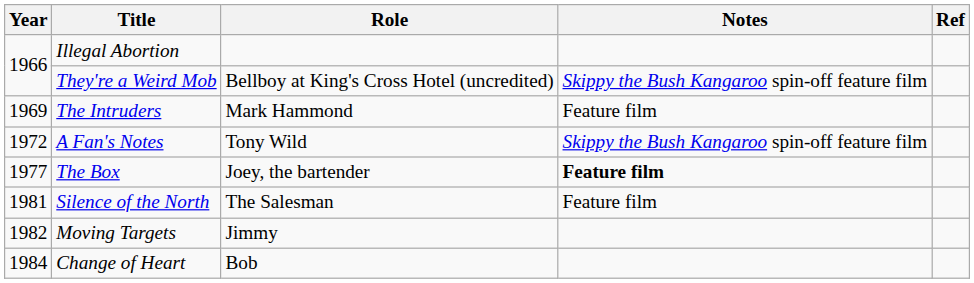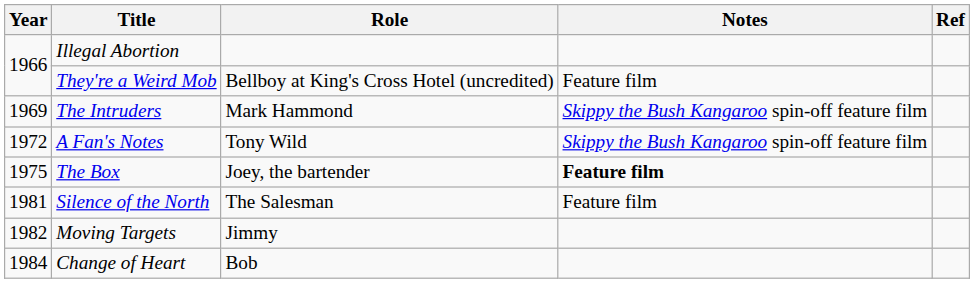They're a Weird Mob | Notes: Skippy the Bush Kangaroo spin-off feature film -> Feature film
The Intruders | Notes: Feature film -> Skippy the Bush Kangaroo spin-off feature film
The Box | Year: 1977 -> 1975
